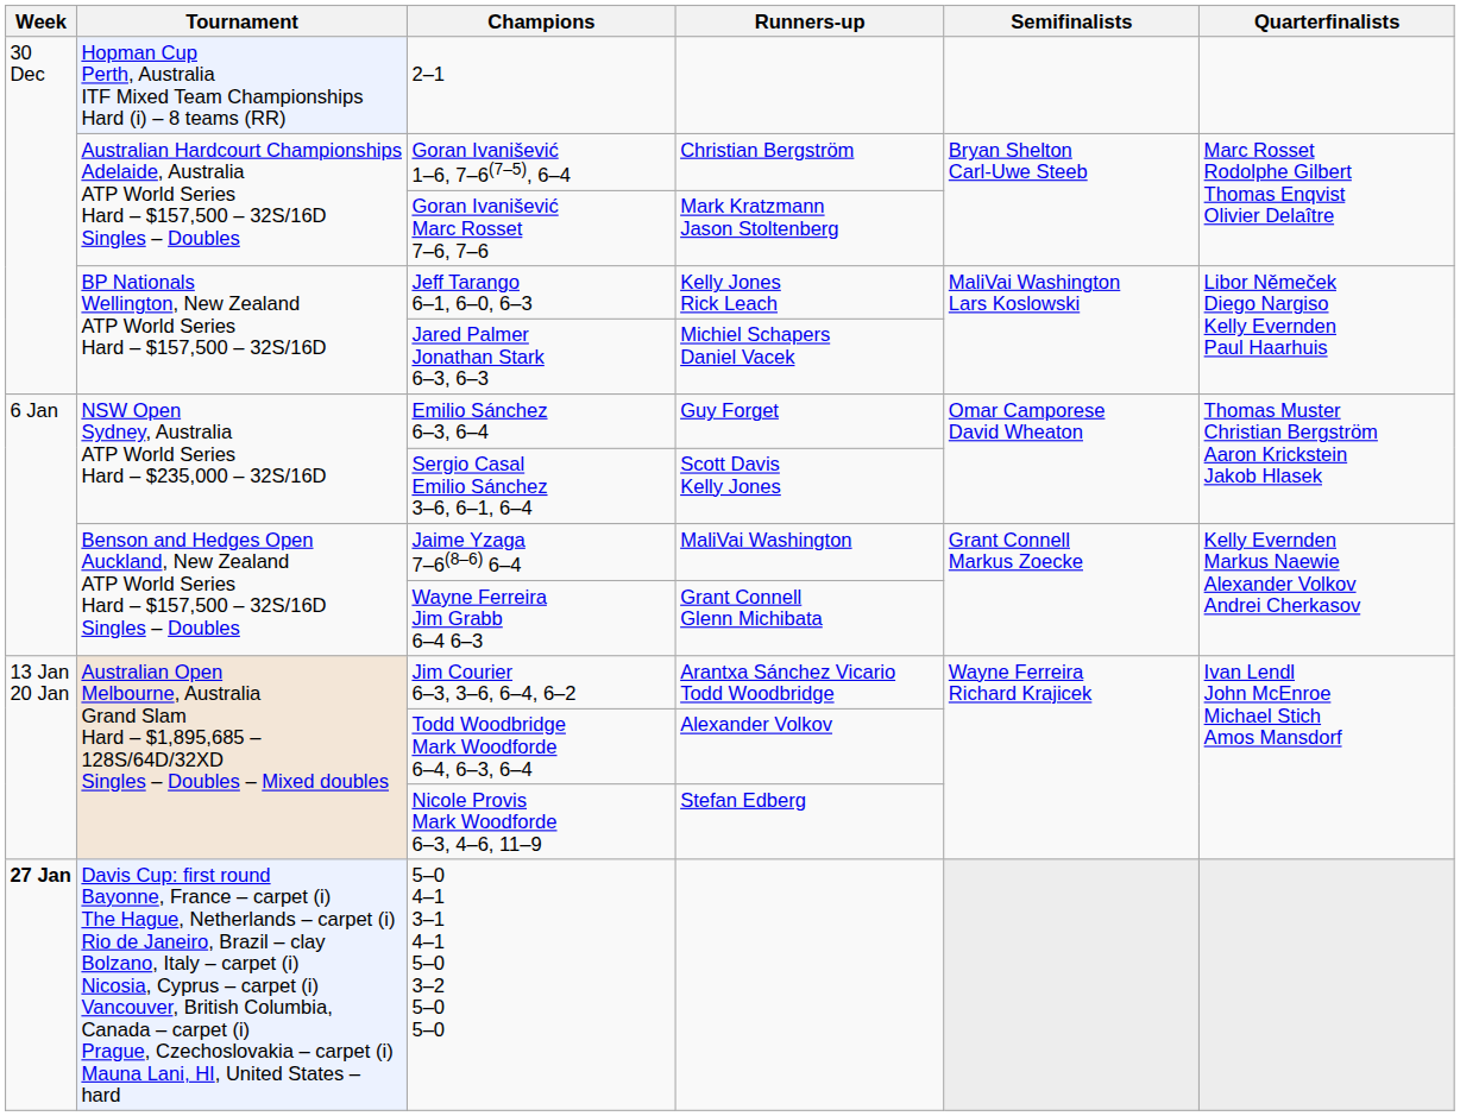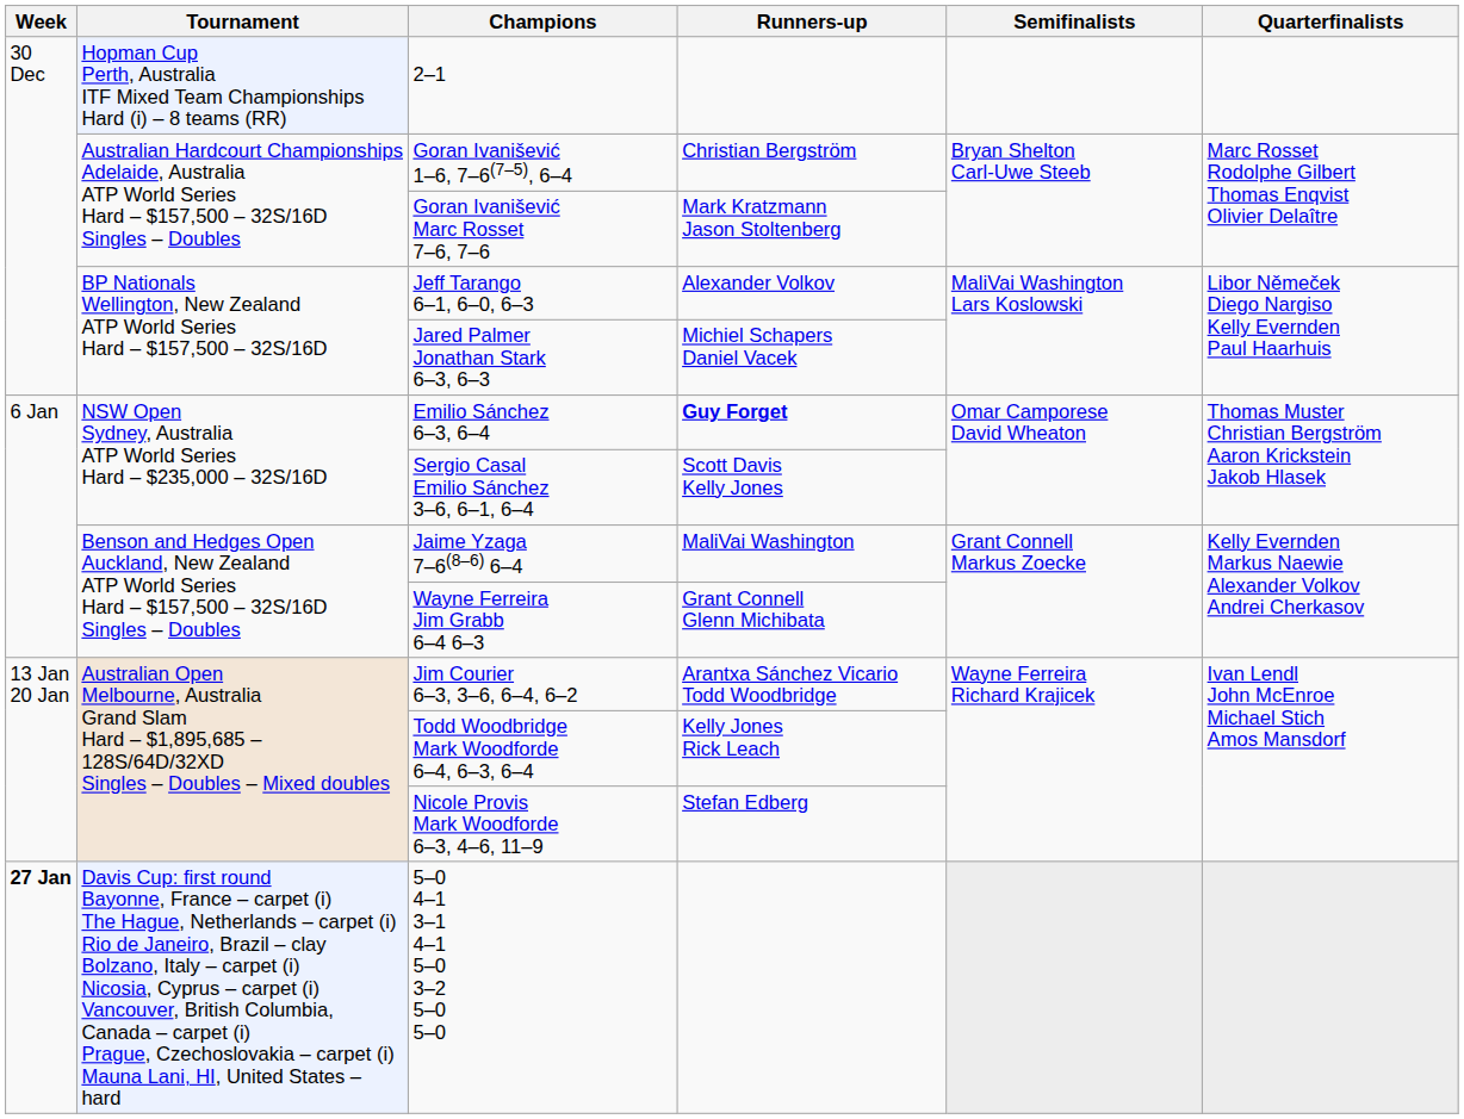Jeff Tarango 6–1, 6–0, 6–3 | Runners-up: Kelly Jones Rick Leach -> Alexander Volkov
Emilio Sánchez 6–3, 6–4 | Runners-up: normal -> bold
Todd Woodbridge Mark Woodforde 6–4, 6–3, 6–4 | Runners-up: Alexander Volkov -> Kelly Jones Rick Leach
